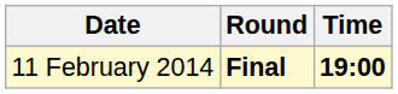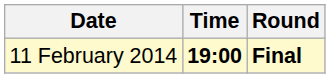columns swapped: Time <-> Round
